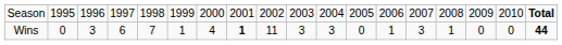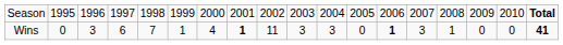Wins | column 13: normal -> bold
Wins | column 18: 44 -> 41
